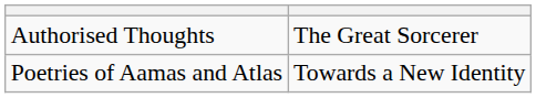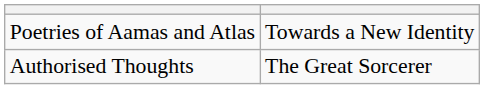rows swapped: Authorised Thoughts <-> Poetries of Aamas and Atlas
